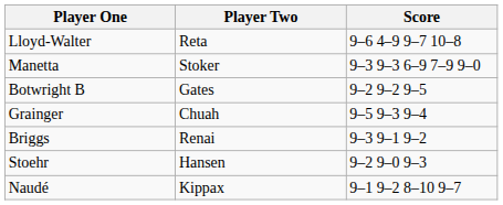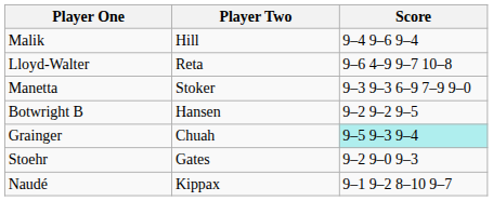+ row: Malik | Hill | 9–4 9–6 9–4
Botwright B | Player Two: Gates -> Hansen
Grainger | Score: no background -> paleturquoise background
- row: Briggs | Renai | 9–3 9–1 9–2
Stoehr | Player Two: Hansen -> Gates
